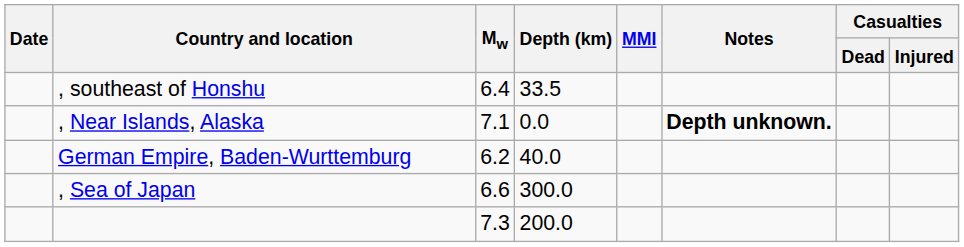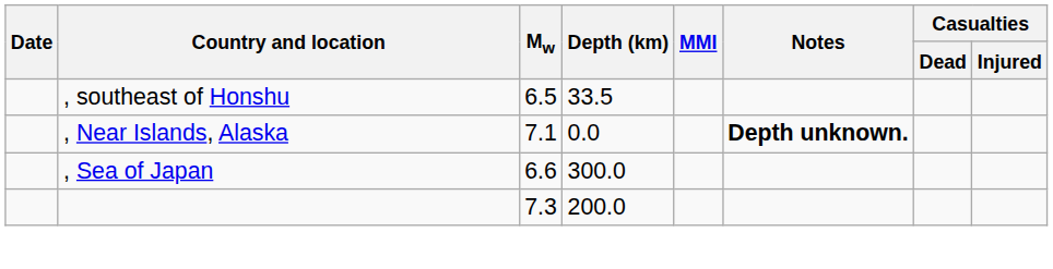, southeast of Honshu | Mw: 6.4 -> 6.5
- row: German Empire, Baden-Wurttemburg | 6.2 | 40.0
